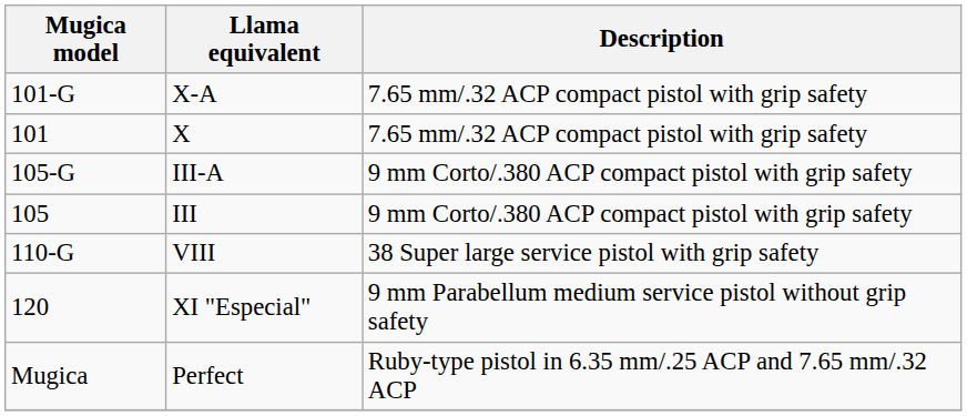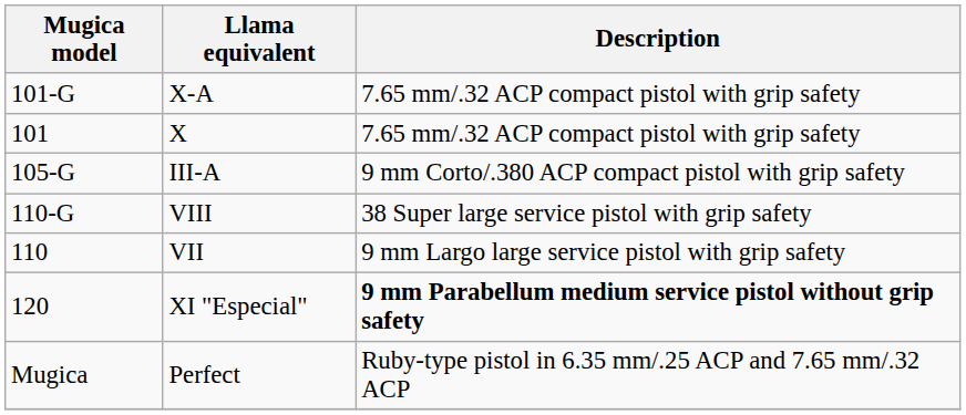- row: 105 | III | 9 mm Corto/.380 ACP compact pistol with grip safety
+ row: 110 | VII | 9 mm Largo large service pistol with grip safety
XI "Especial" | Description: normal -> bold
